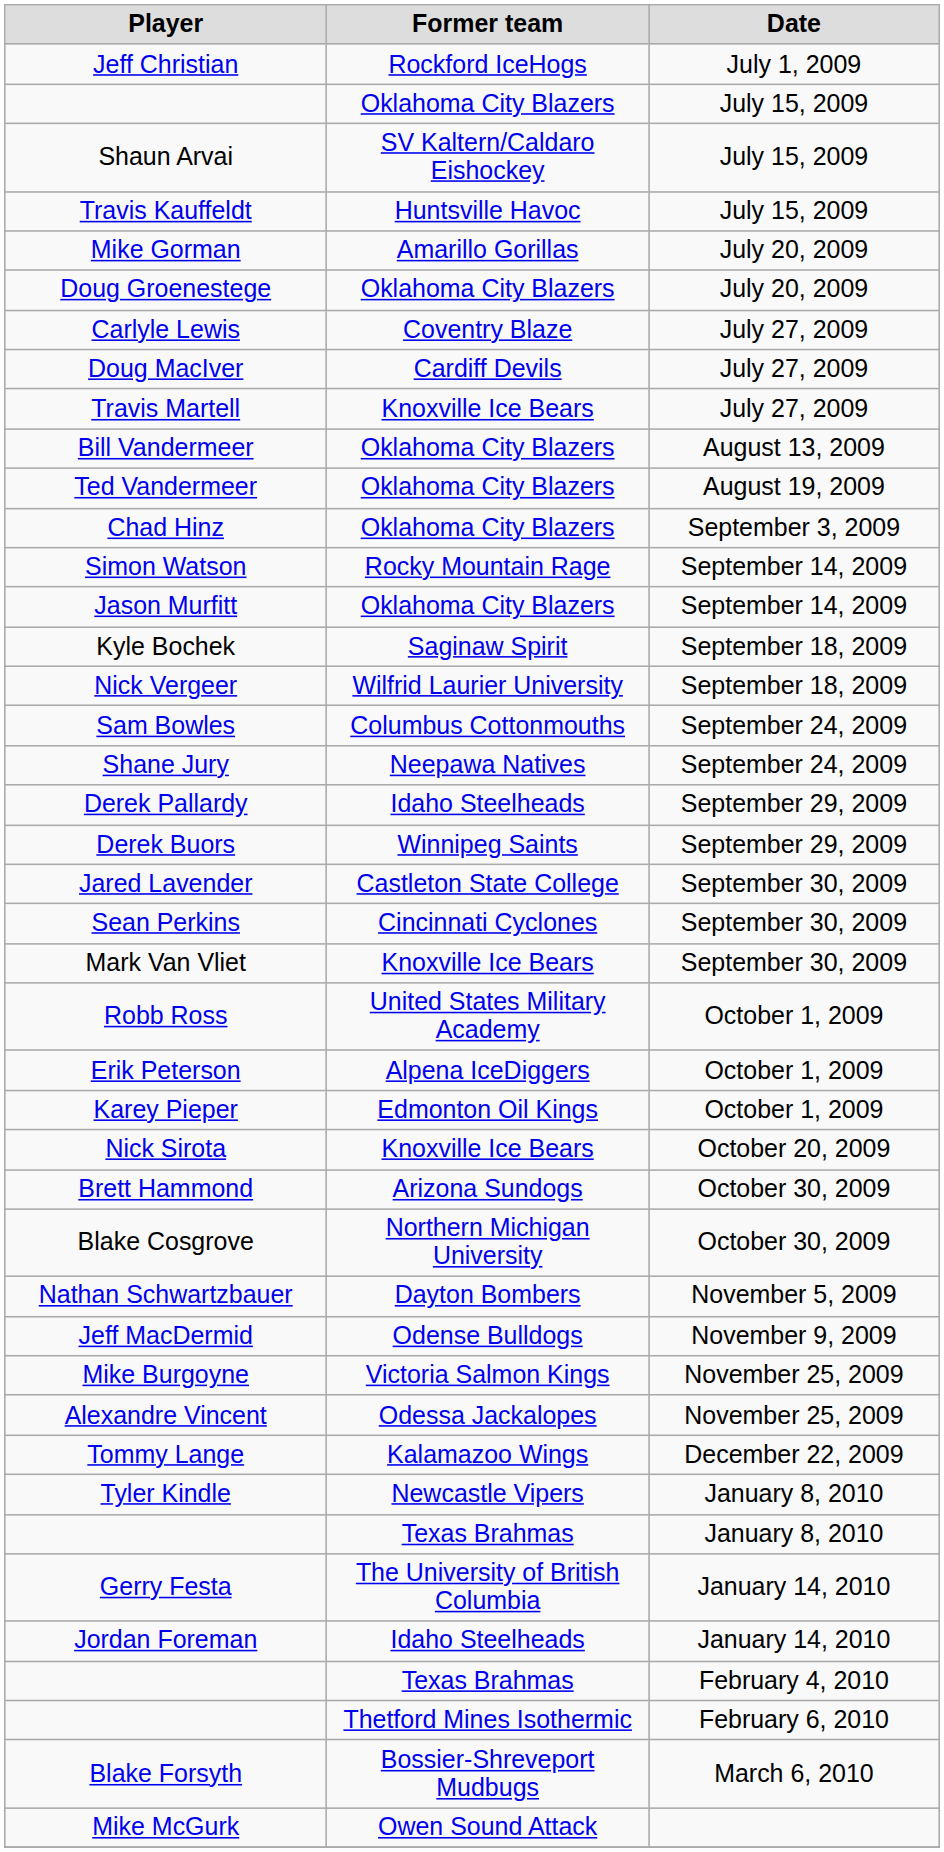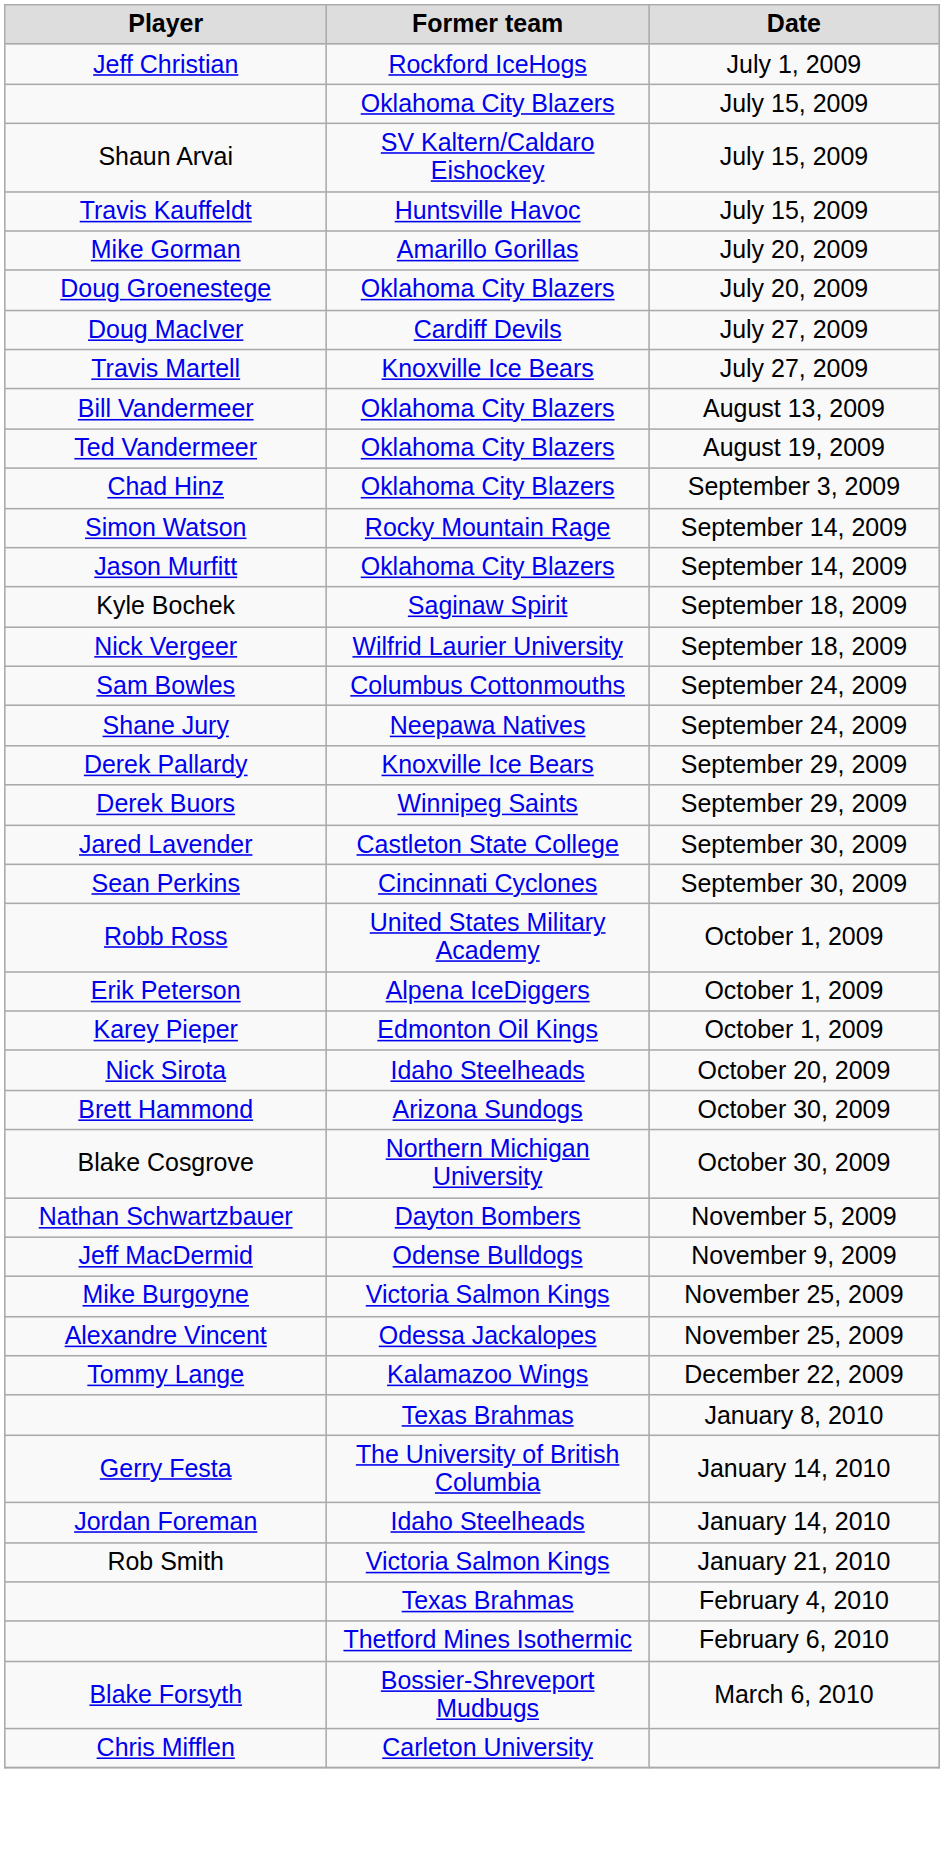- row: Carlyle Lewis | Coventry Blaze | July 27, 2009
Derek Pallardy | Former team: Idaho Steelheads -> Knoxville Ice Bears
- row: Mark Van Vliet | Knoxville Ice Bears | September 30, 2009
Nick Sirota | Former team: Knoxville Ice Bears -> Idaho Steelheads
- row: Tyler Kindle | Newcastle Vipers | January 8, 2010
+ row: Rob Smith | Victoria Salmon Kings | January 21, 2010
- row: Mike McGurk | Owen Sound Attack
+ row: Chris Mifflen | Carleton University
